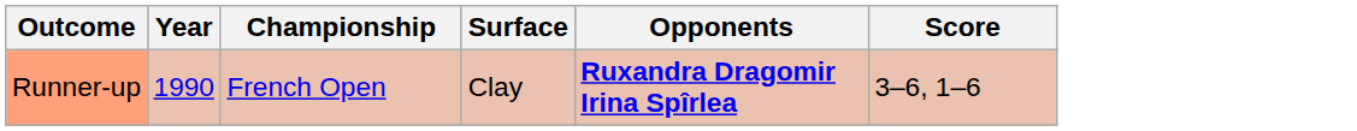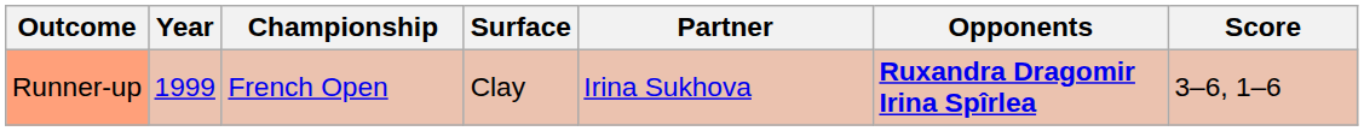+ column: Partner | Irina Sukhova
Runner-up | Year: 1990 -> 1999
